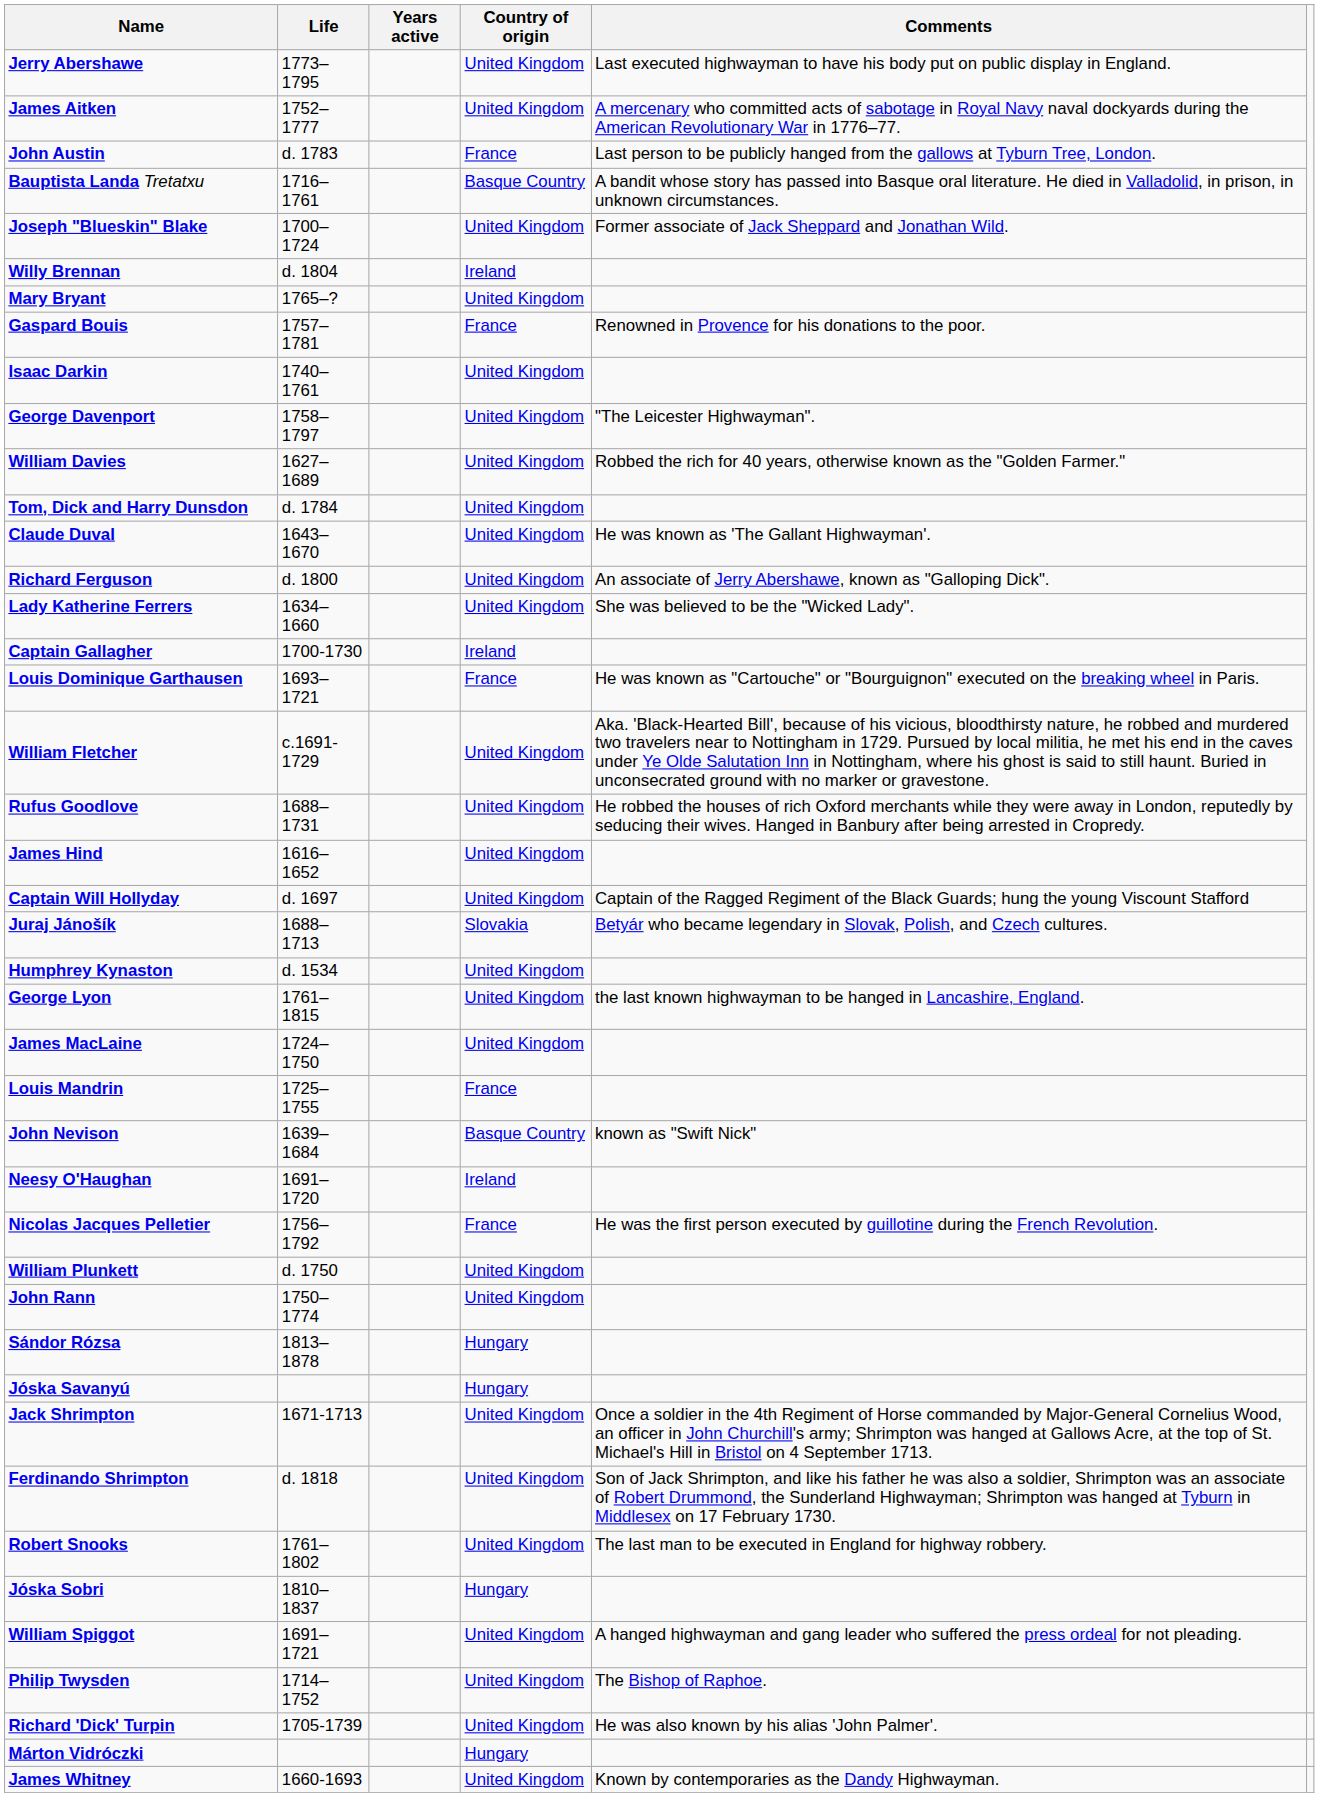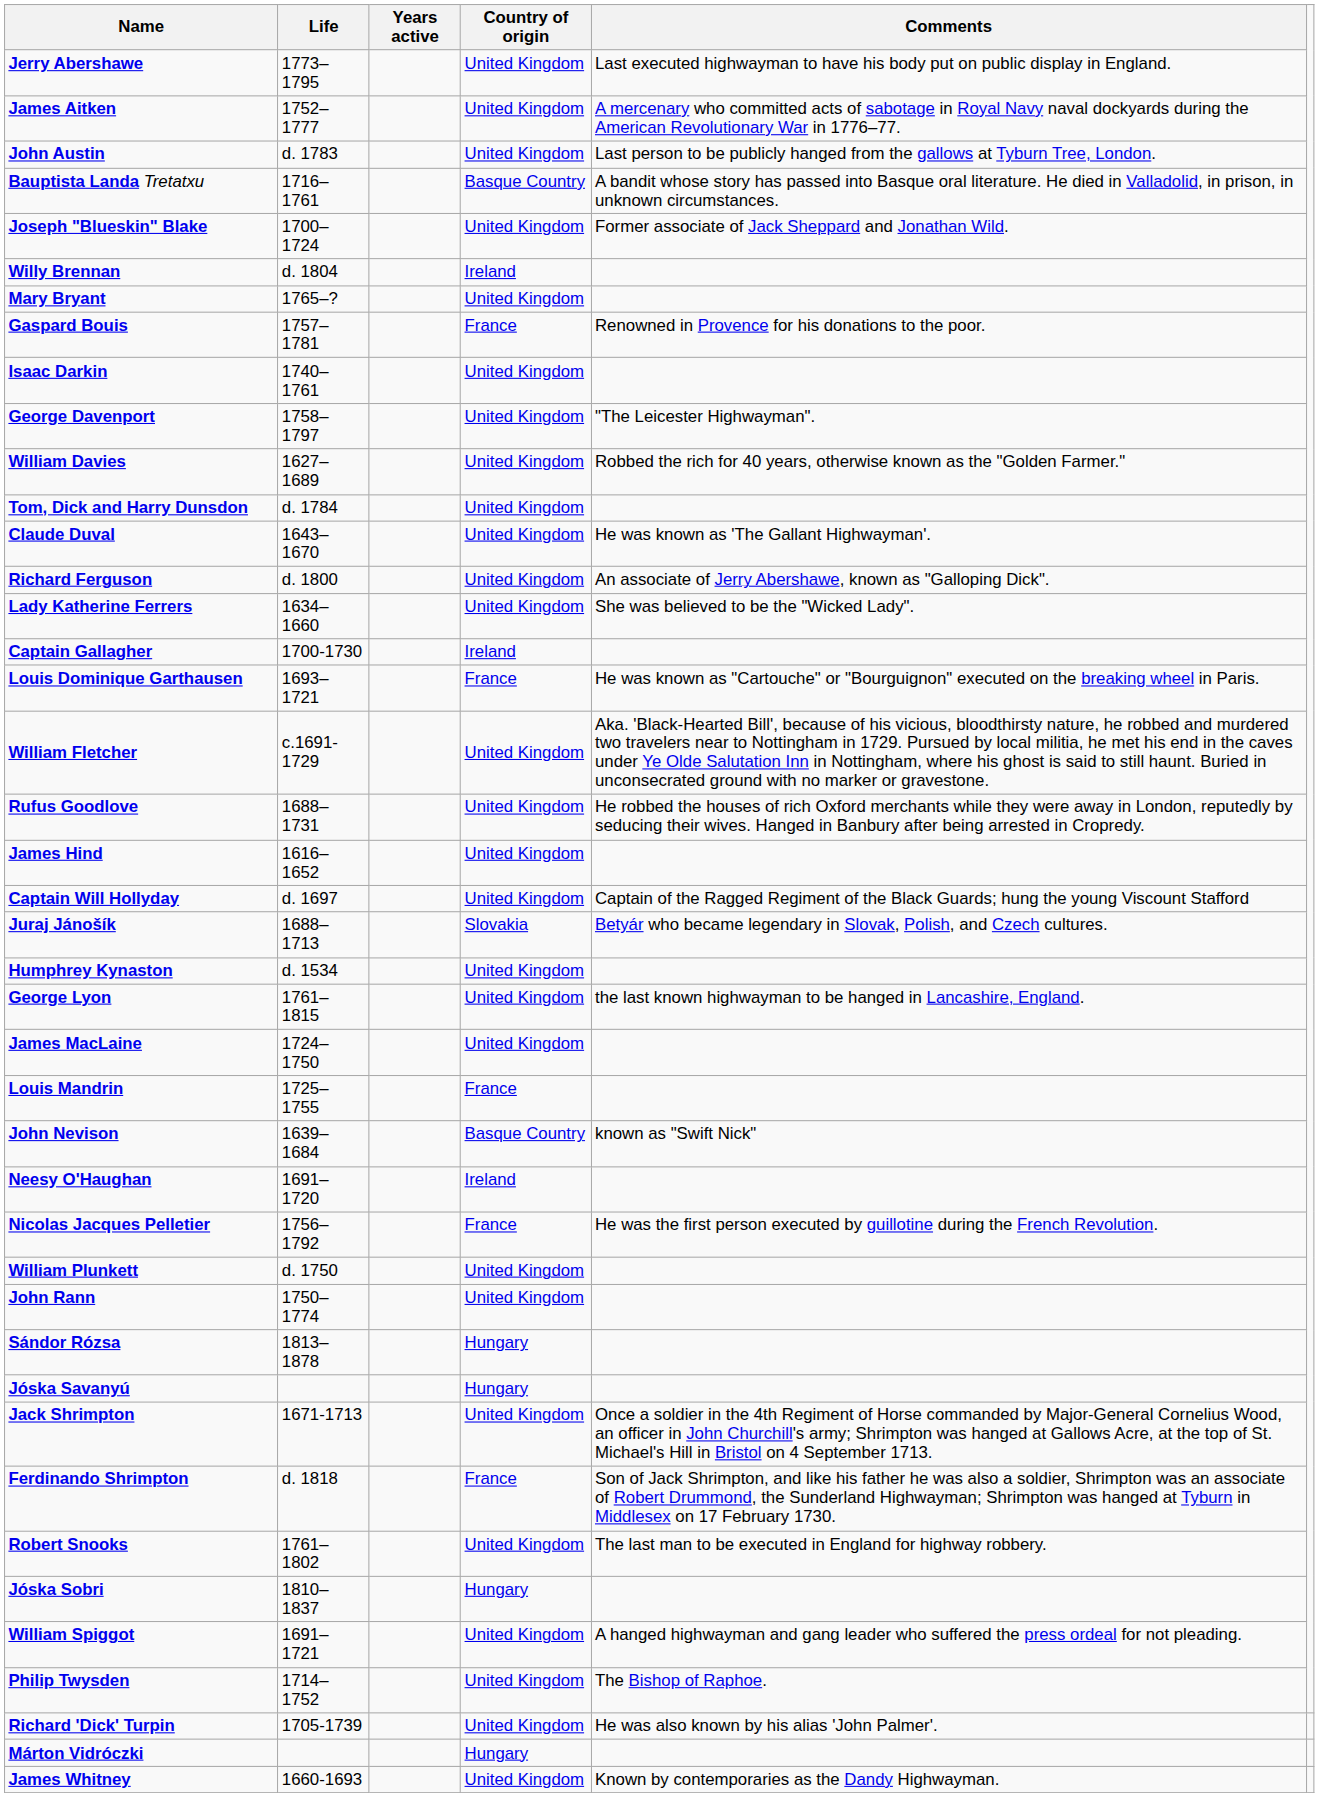John Austin | Country of origin: France -> United Kingdom
Ferdinando Shrimpton | Country of origin: United Kingdom -> France
